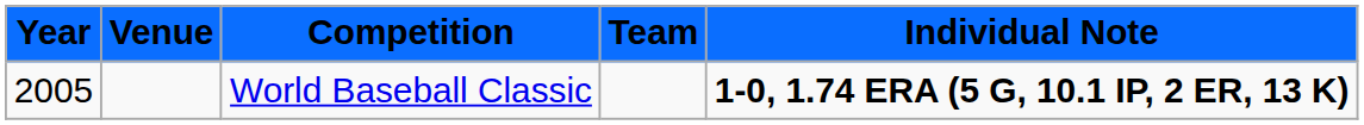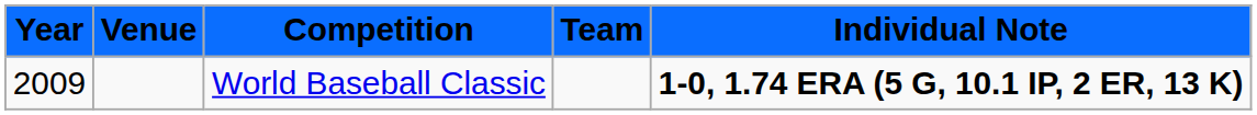World Baseball Classic | Year: 2005 -> 2009
